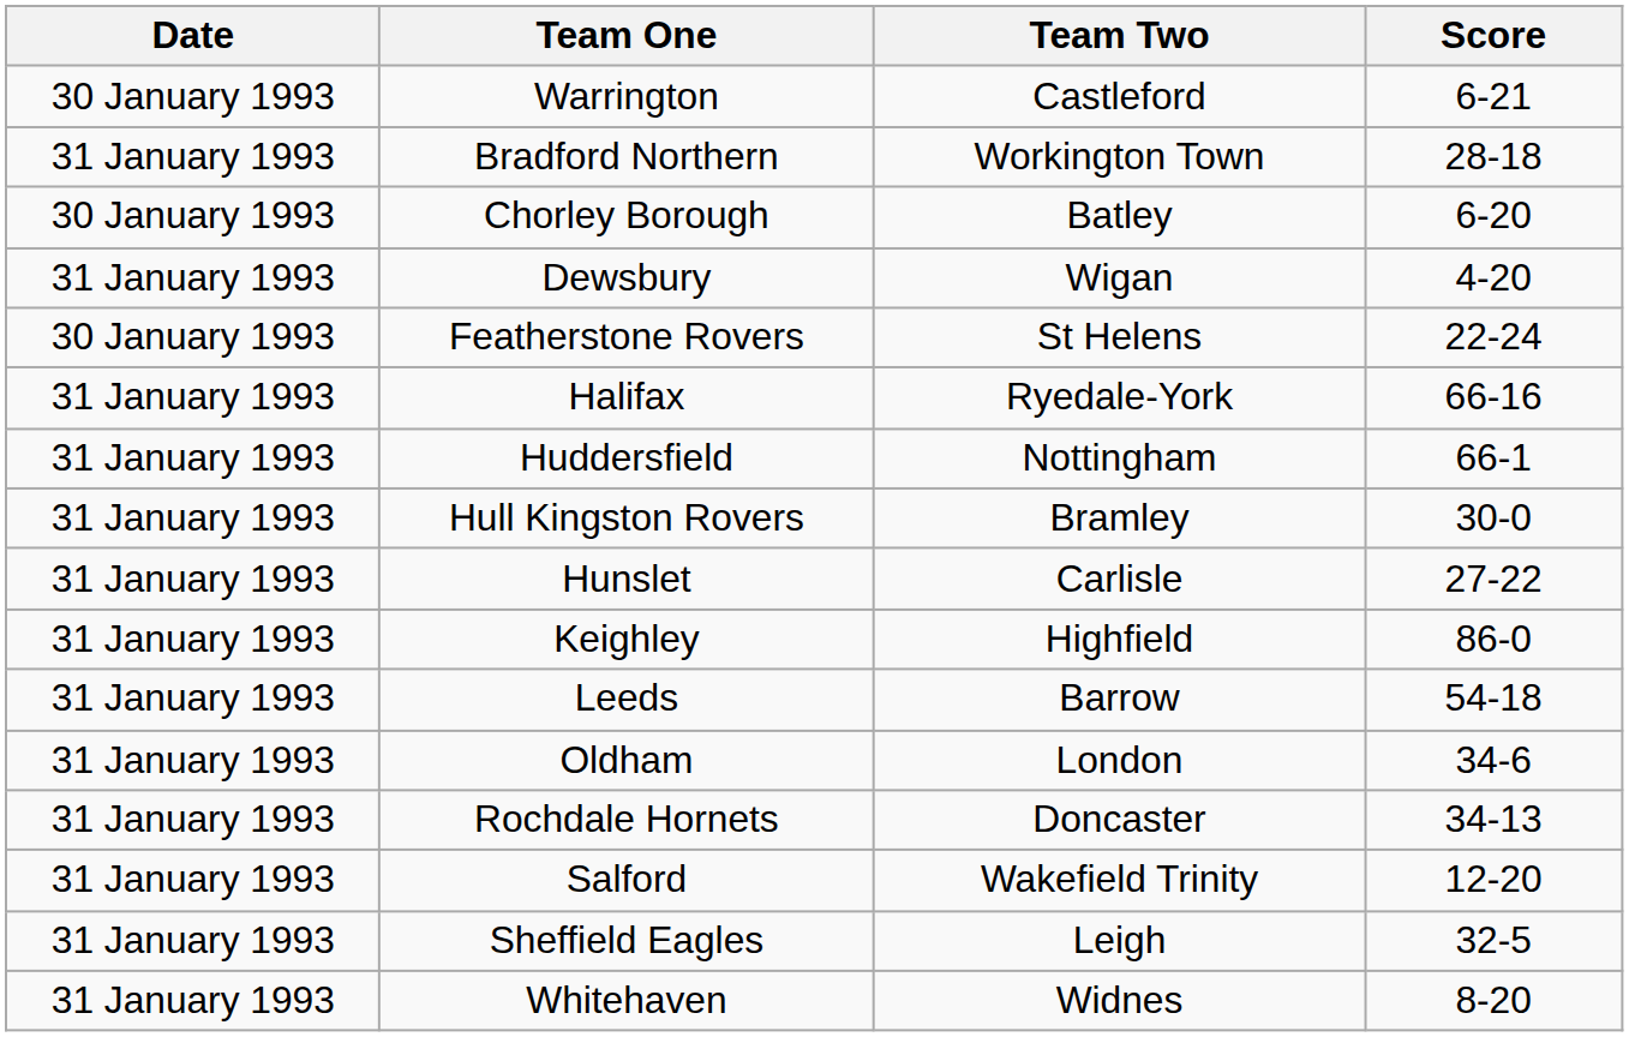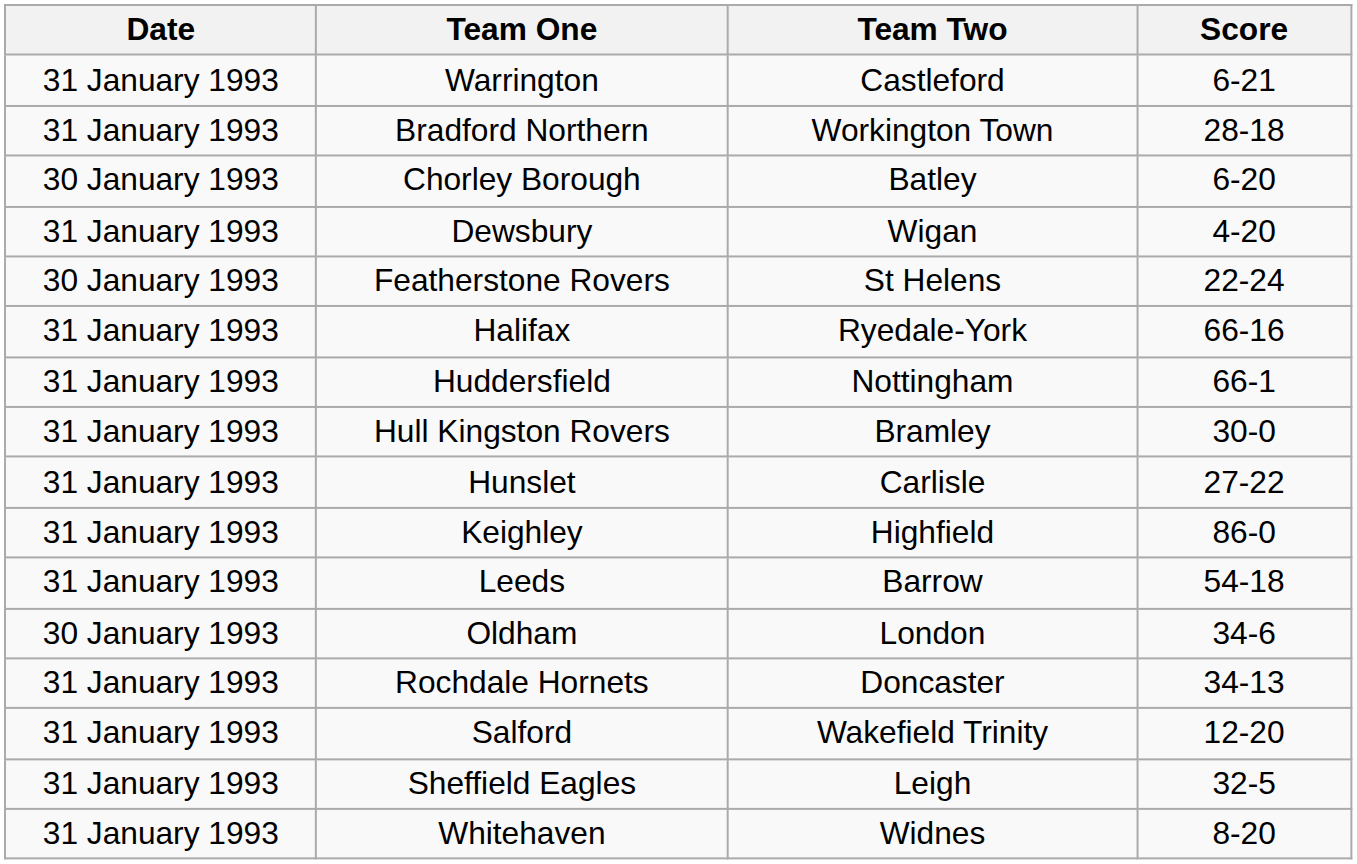Warrington | Date: 30 January 1993 -> 31 January 1993
Oldham | Date: 31 January 1993 -> 30 January 1993
